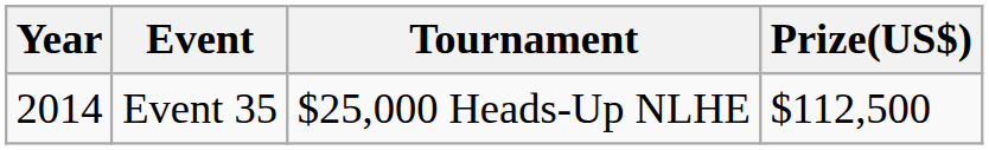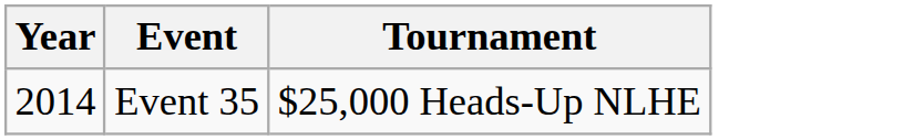- column: Prize(US$) | $112,500
